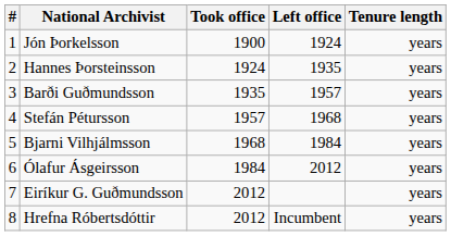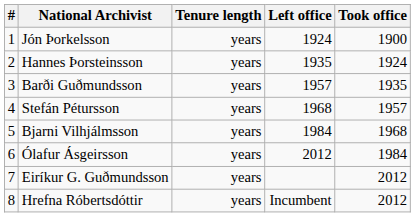columns swapped: Took office <-> Tenure length
